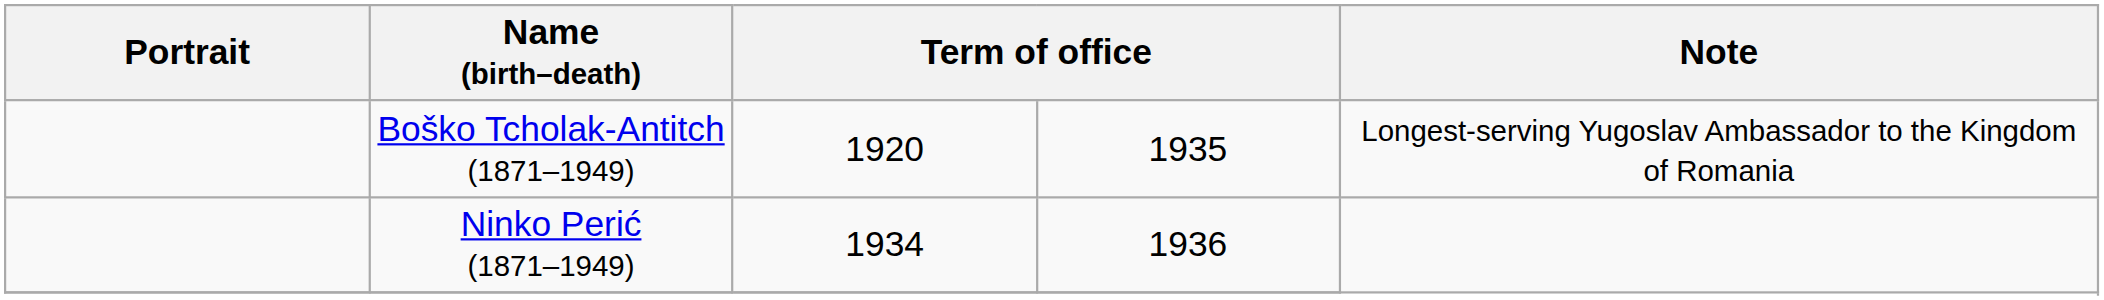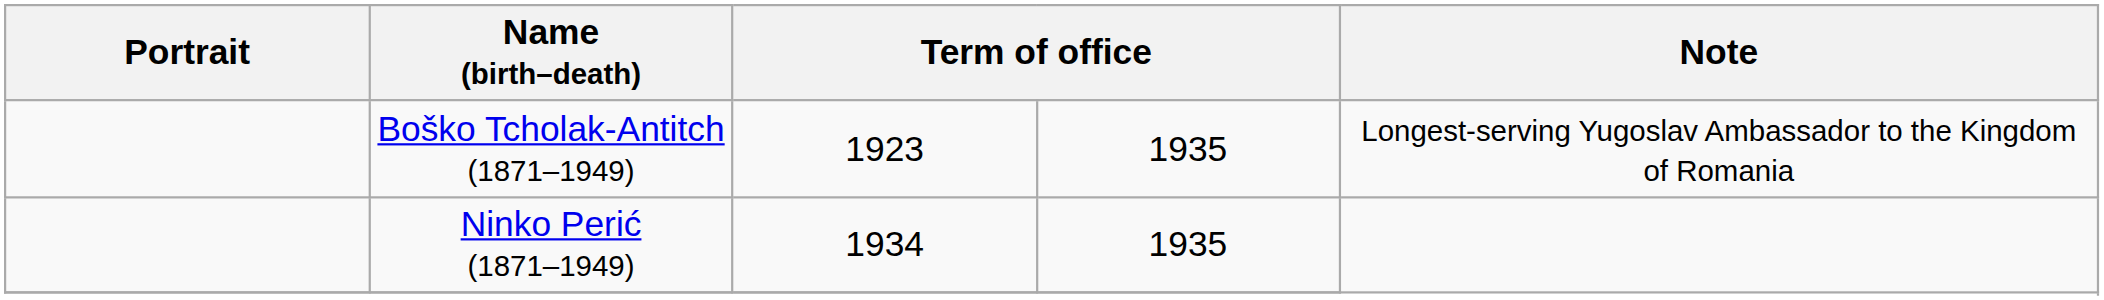Boško Tcholak-Antitch (1871–1949) | column 3: 1920 -> 1923
Ninko Perić (1871–1949) | column 4: 1936 -> 1935
